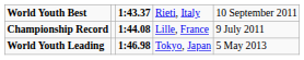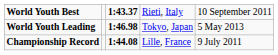rows swapped: Championship Record <-> World Youth Leading
